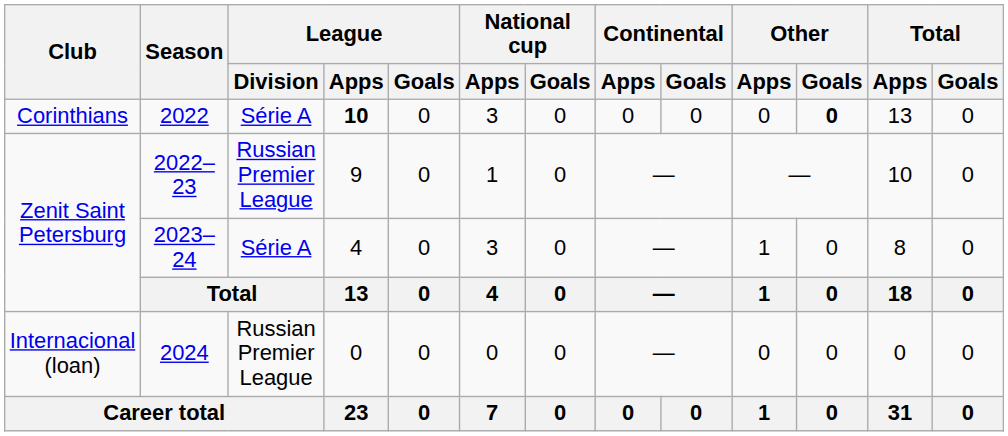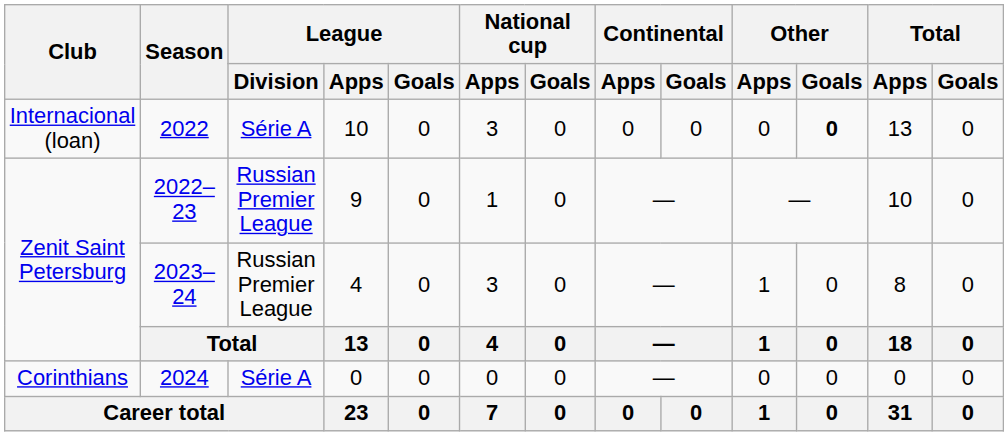2022 | Club: Corinthians -> Internacional (loan)
2022 | League / Apps: bold -> normal
2023–24 | League / Division: Série A -> Russian Premier League
2024 | Club: Internacional (loan) -> Corinthians
2024 | League / Division: Russian Premier League -> Série A
